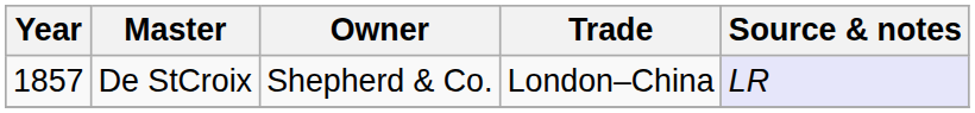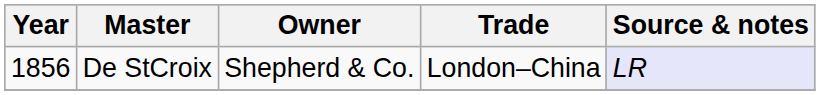De StCroix | Year: 1857 -> 1856
